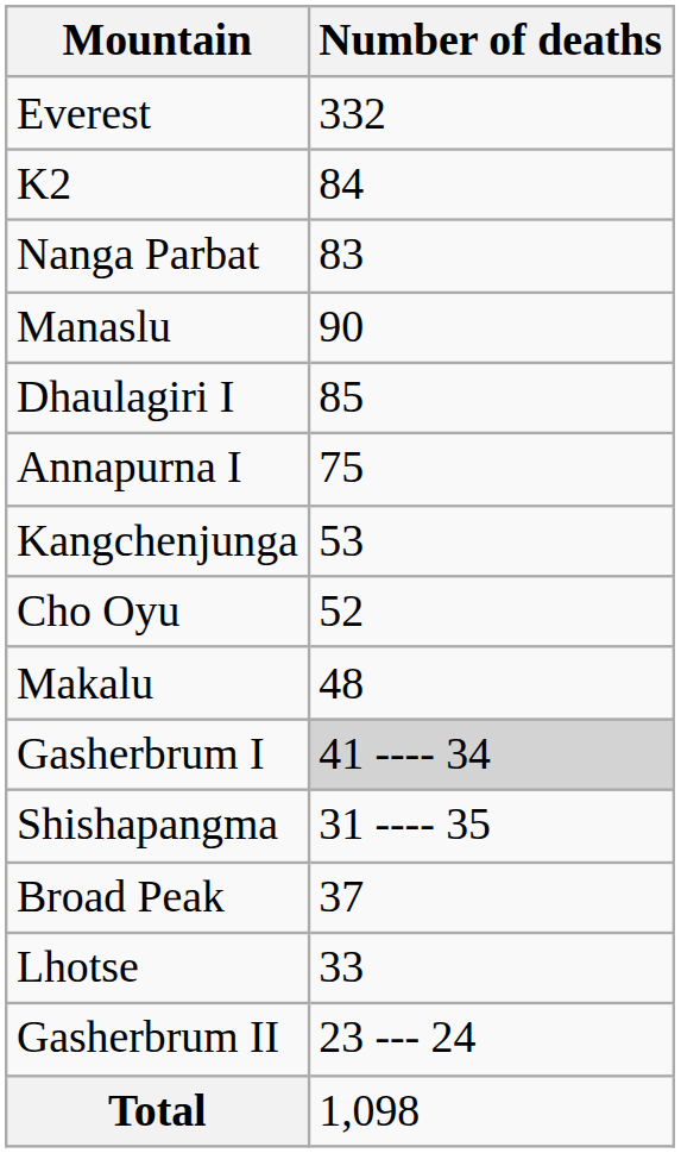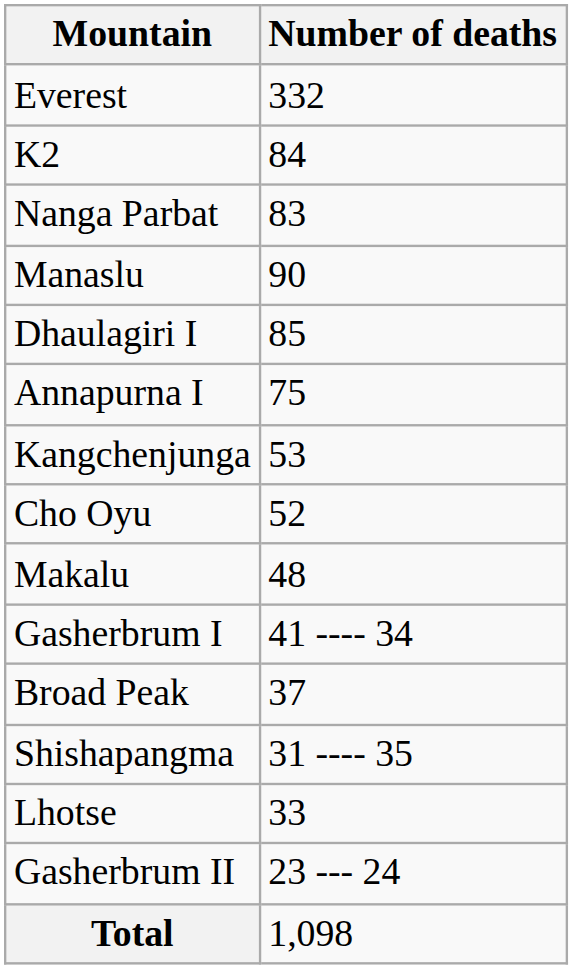Gasherbrum I | Number of deaths: lightgrey background -> no background
rows swapped: Broad Peak <-> Shishapangma
